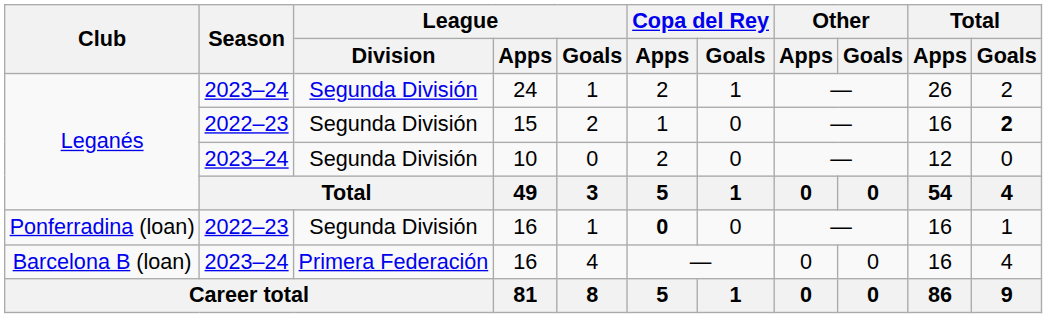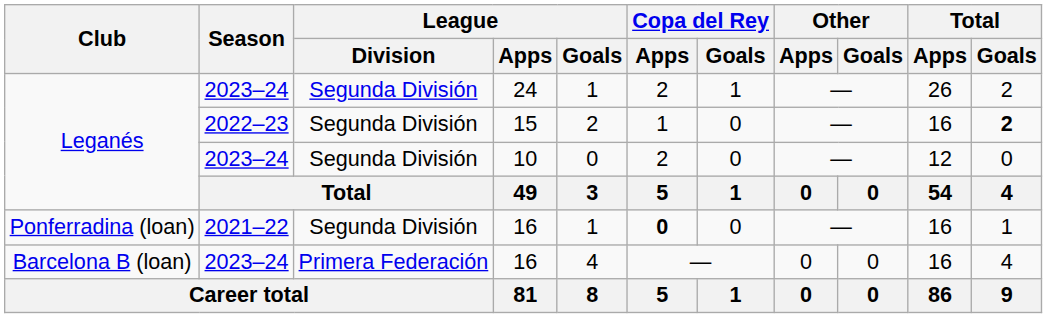Ponferradina (loan) / 16 | Season: 2022–23 -> 2021–22
